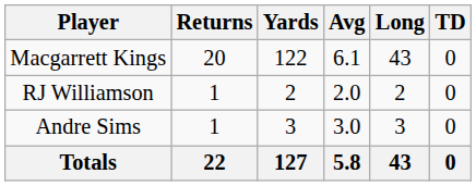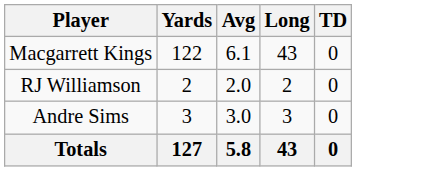- column: Returns | 20 | 1 | 1 | 22
